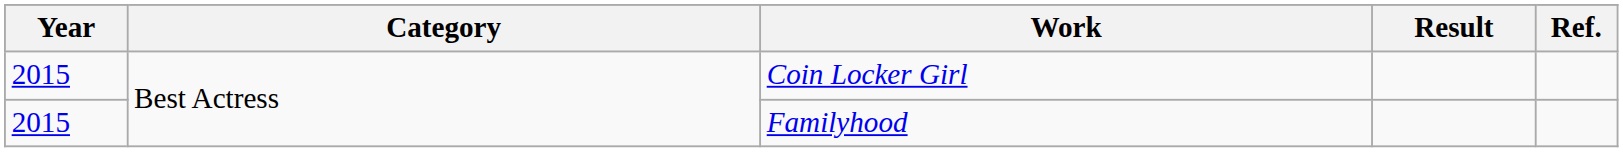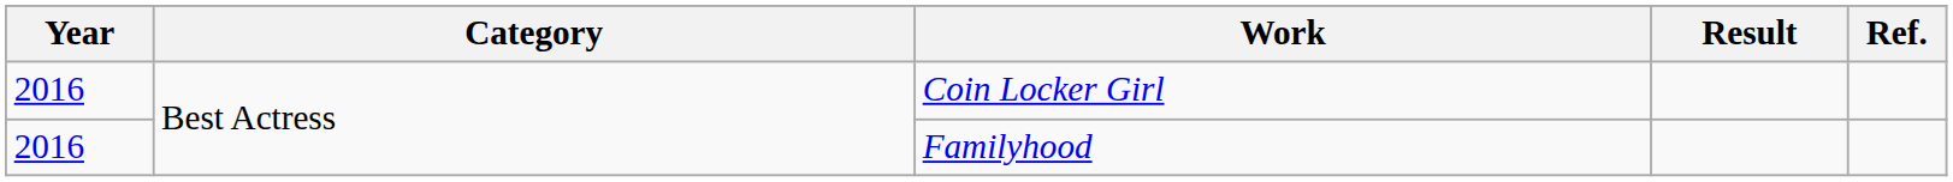Coin Locker Girl | Year: 2015 -> 2016
Familyhood | Year: 2015 -> 2016
